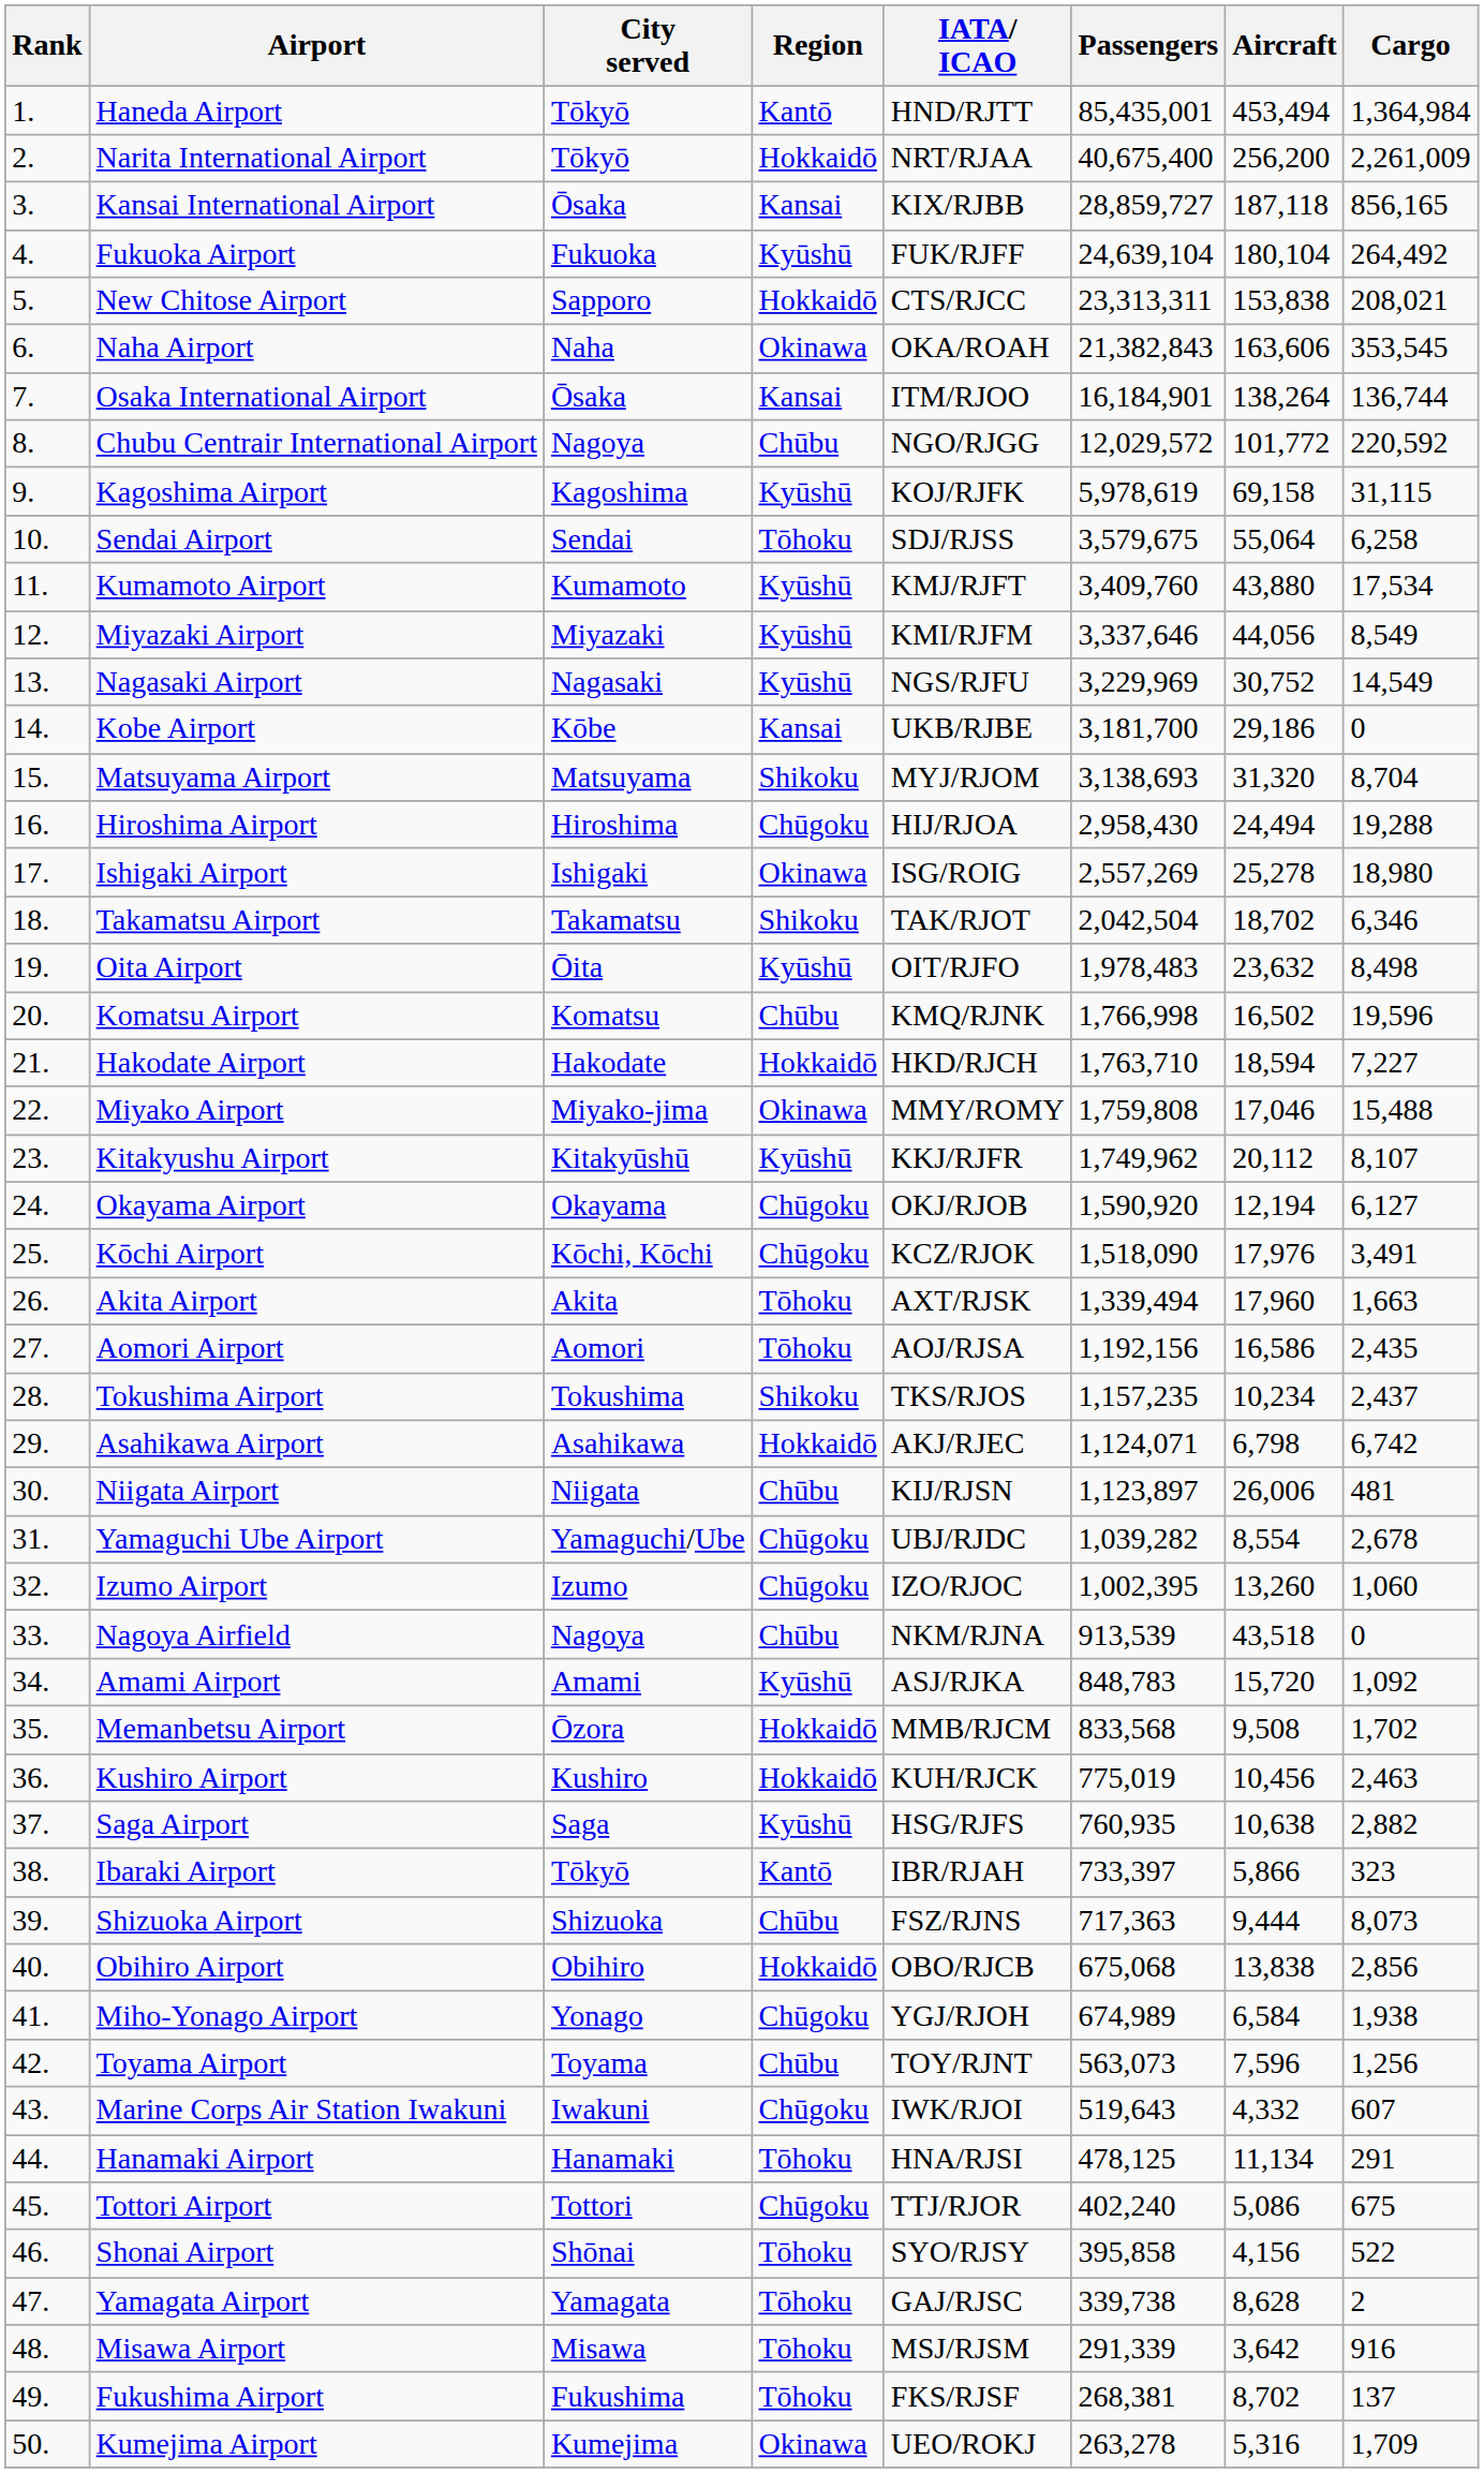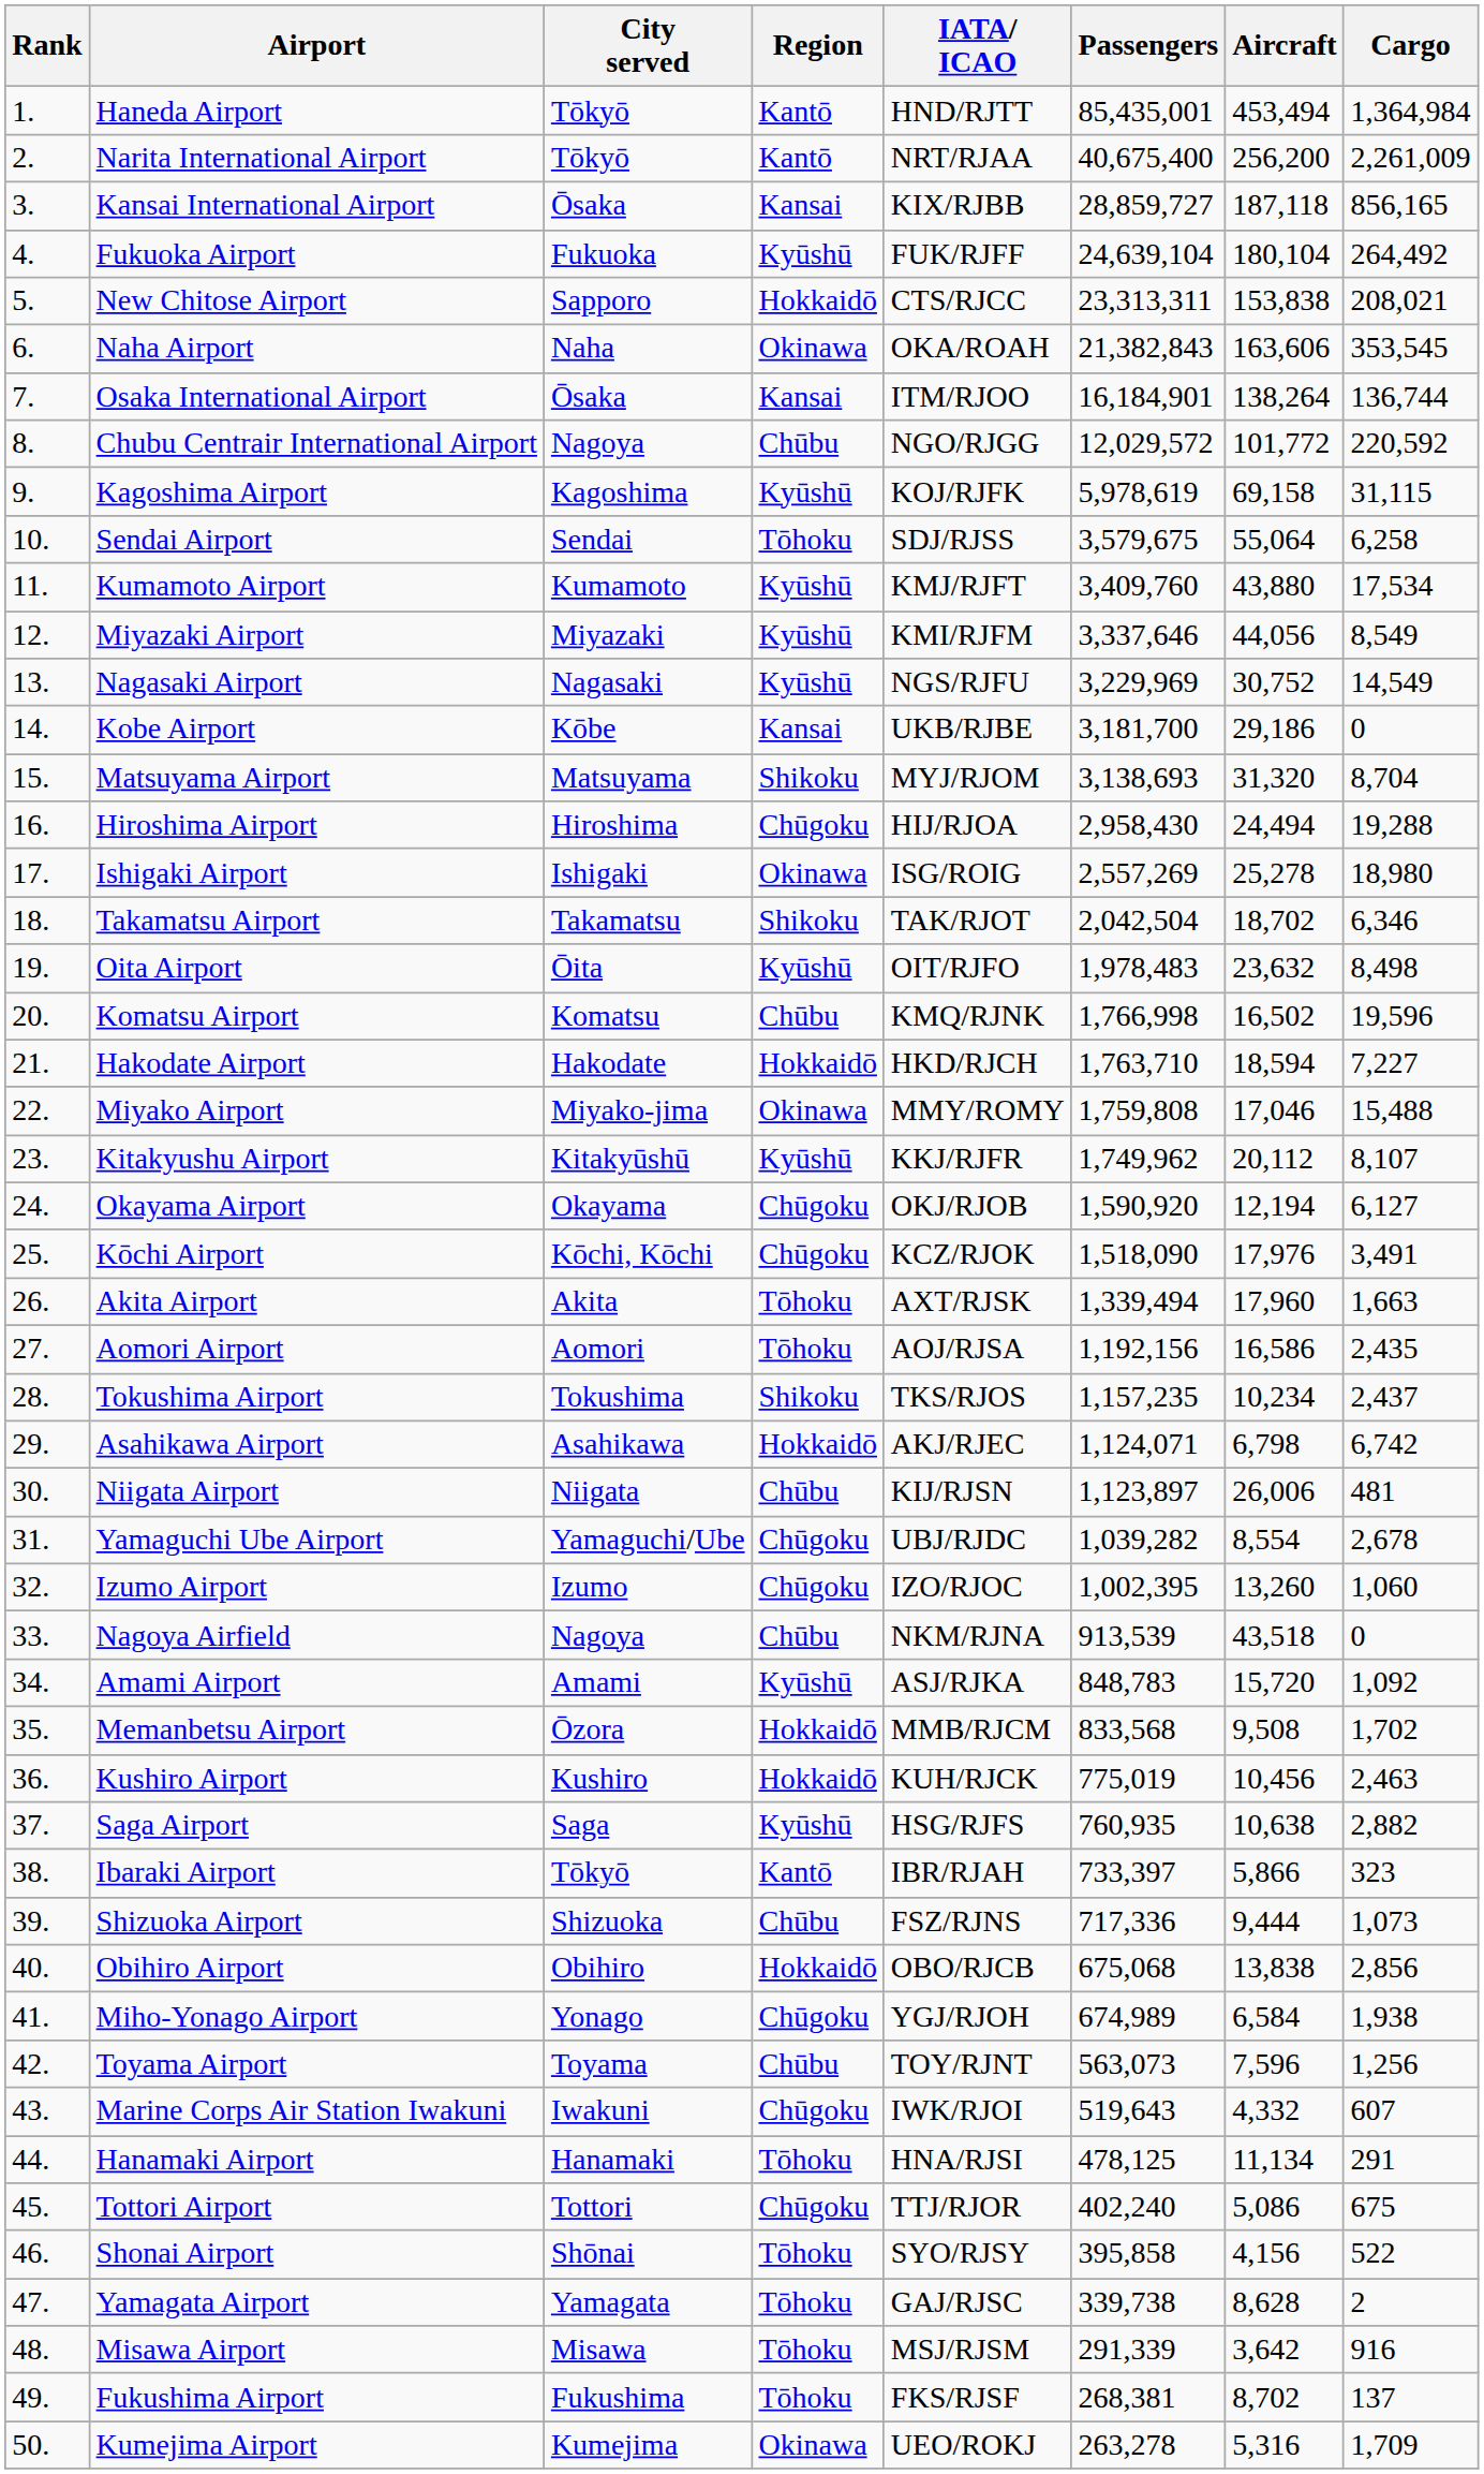Narita International Airport | Region: Hokkaidō -> Kantō
Shizuoka Airport | Passengers: 717,363 -> 717,336
Shizuoka Airport | Cargo: 8,073 -> 1,073
